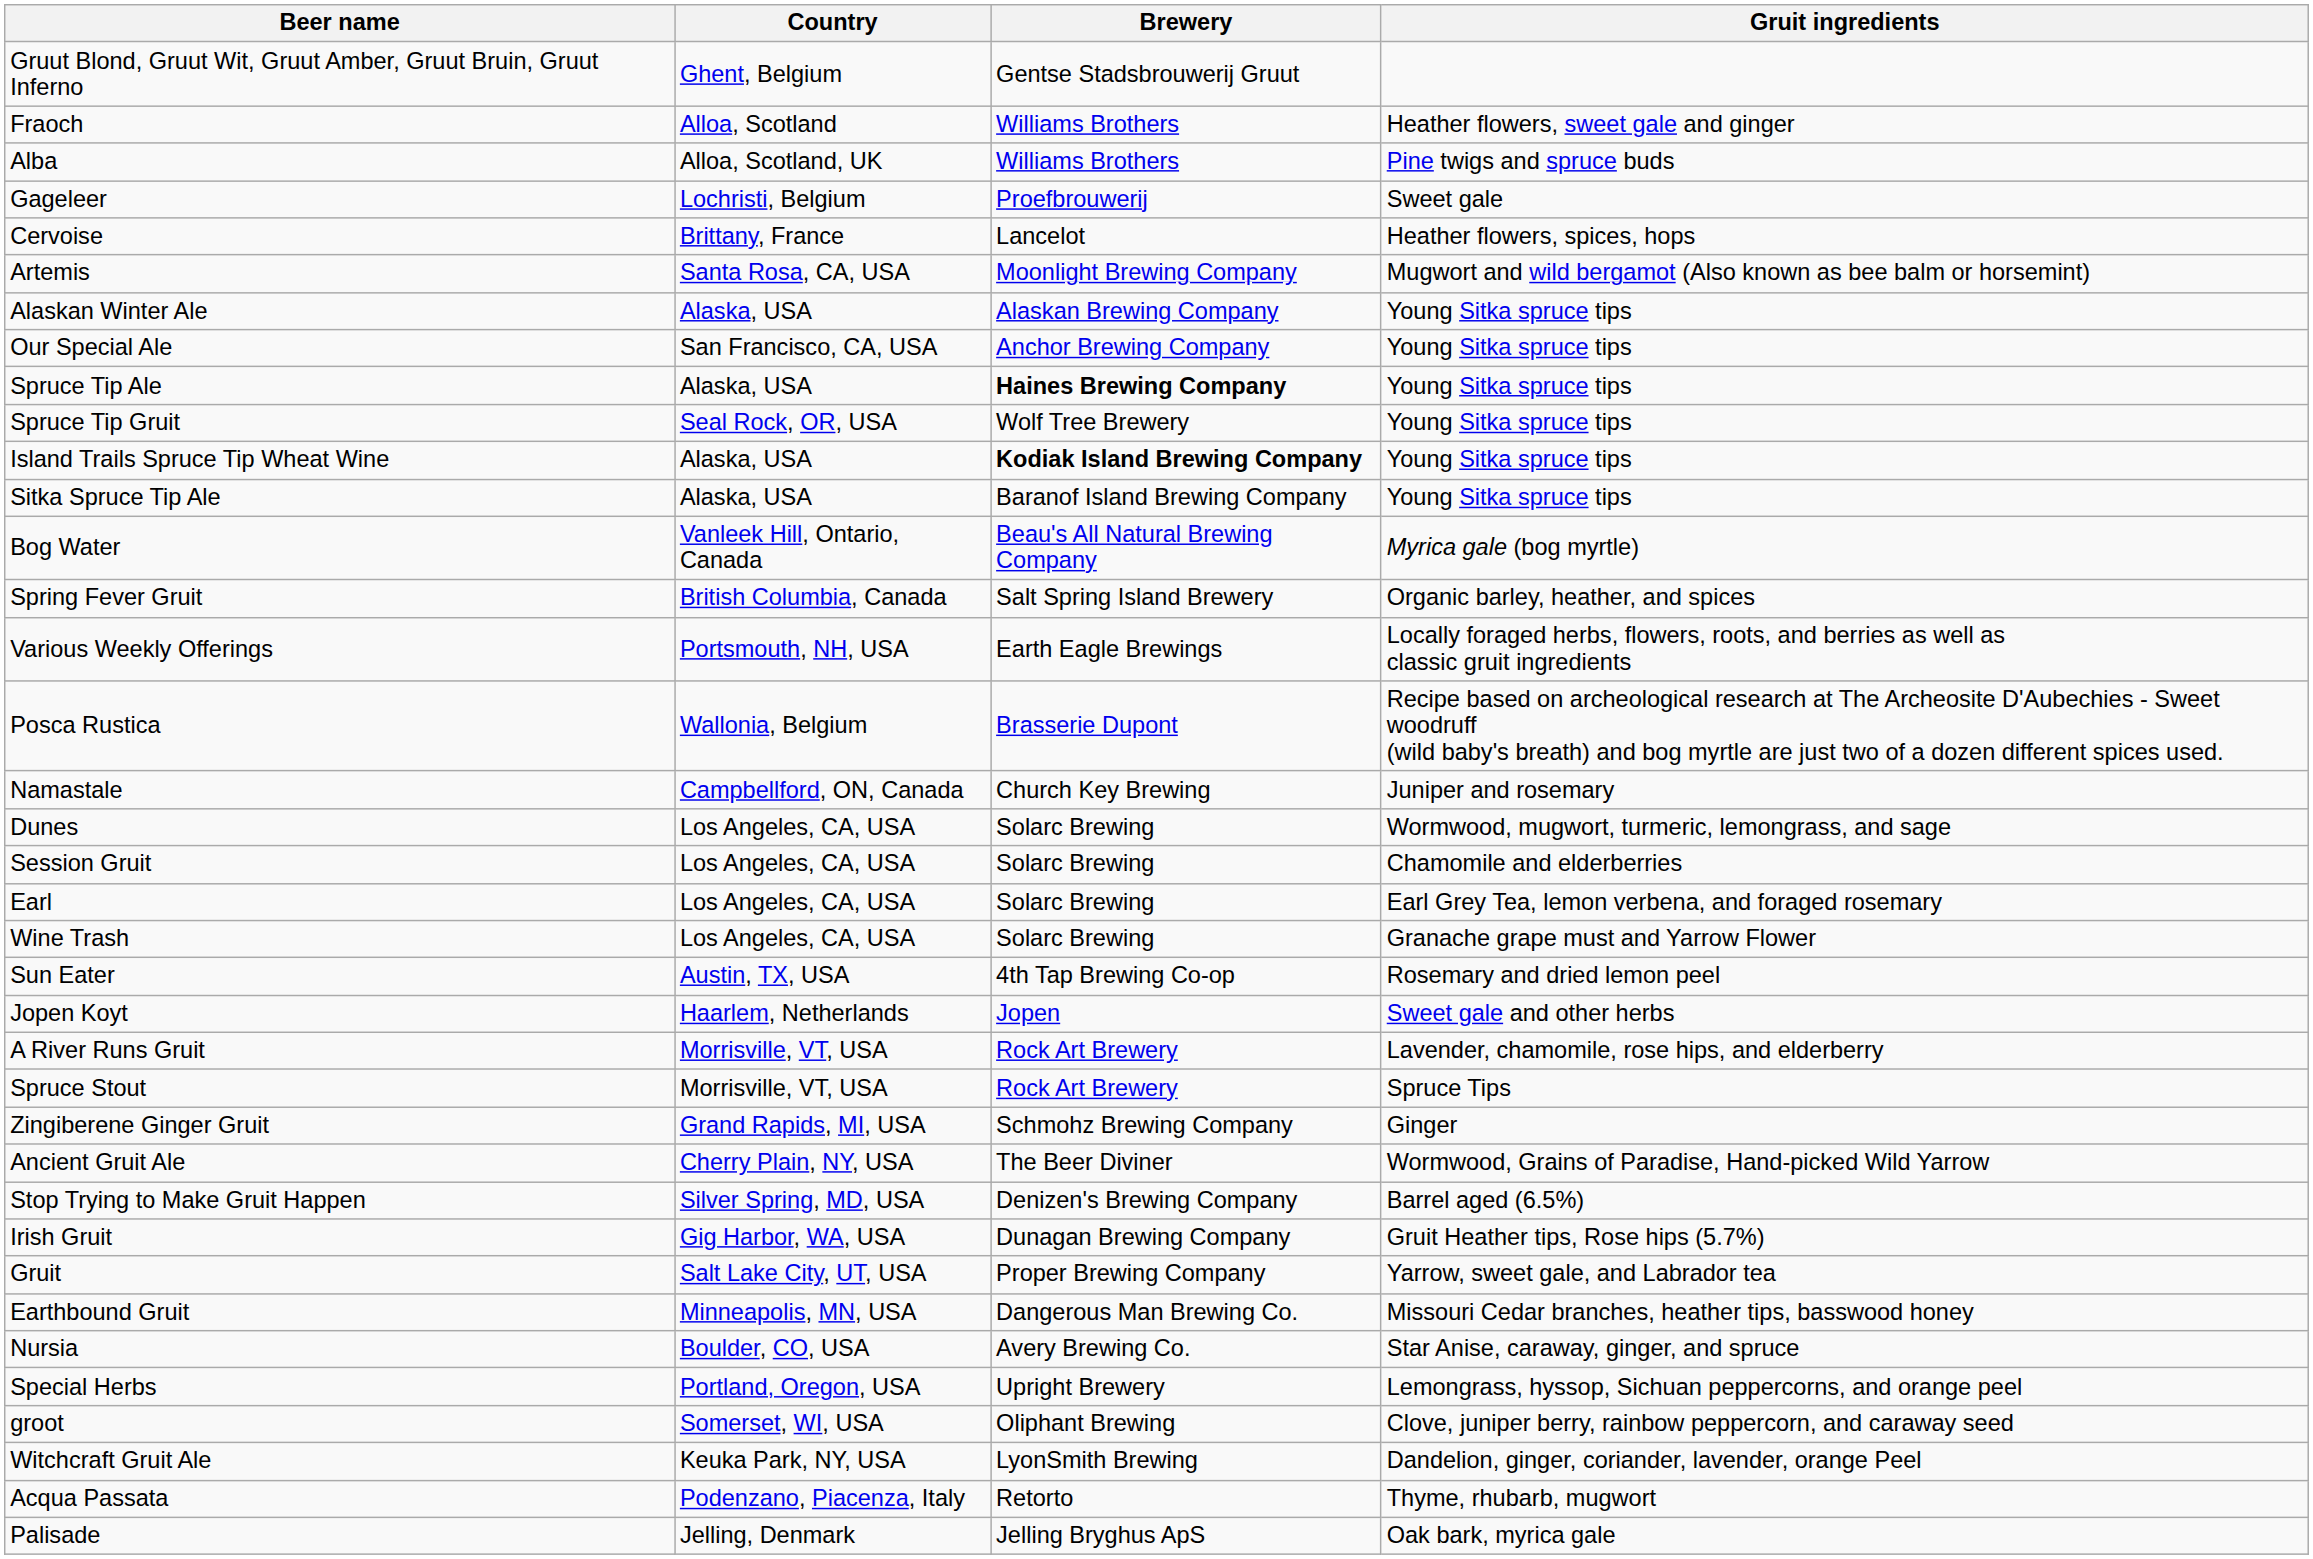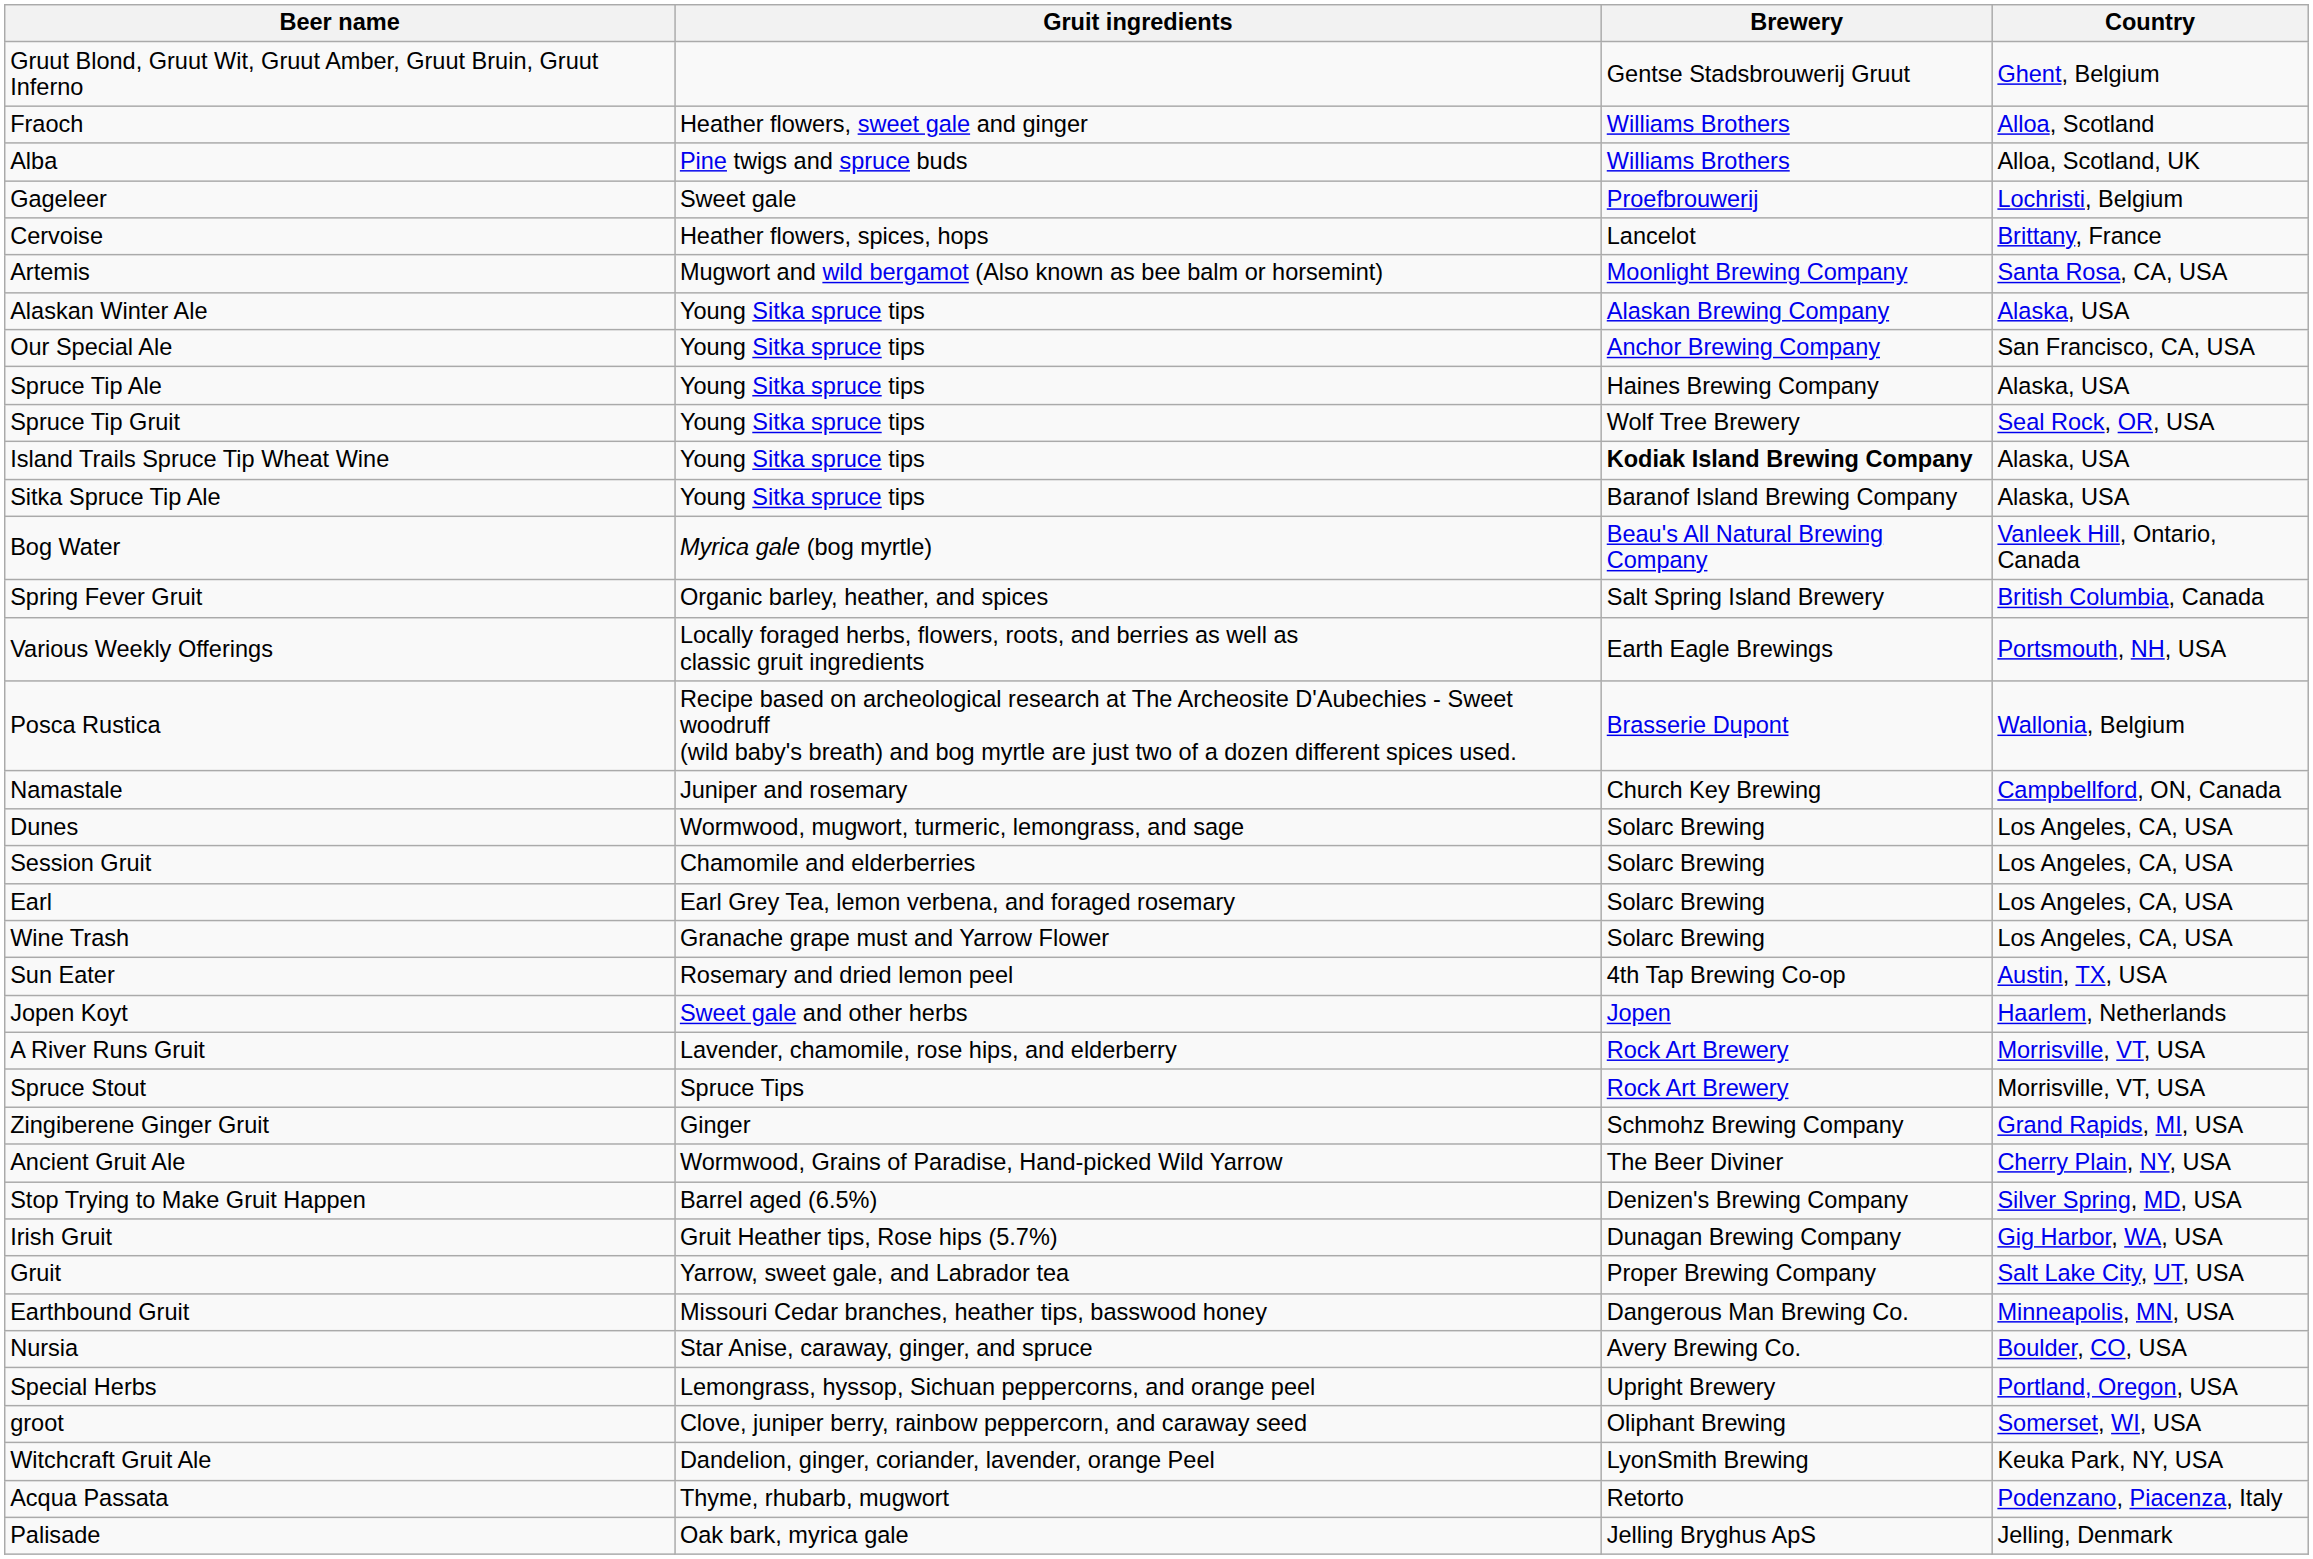columns swapped: Gruit ingredients <-> Country
Spruce Tip Ale | Brewery: bold -> normal
